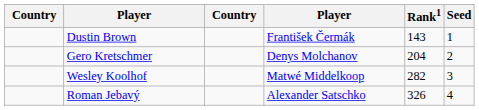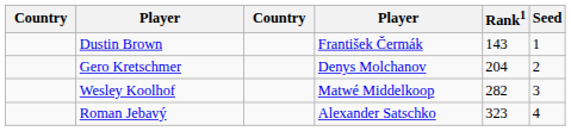Roman Jebavý | Rank1: 326 -> 323
